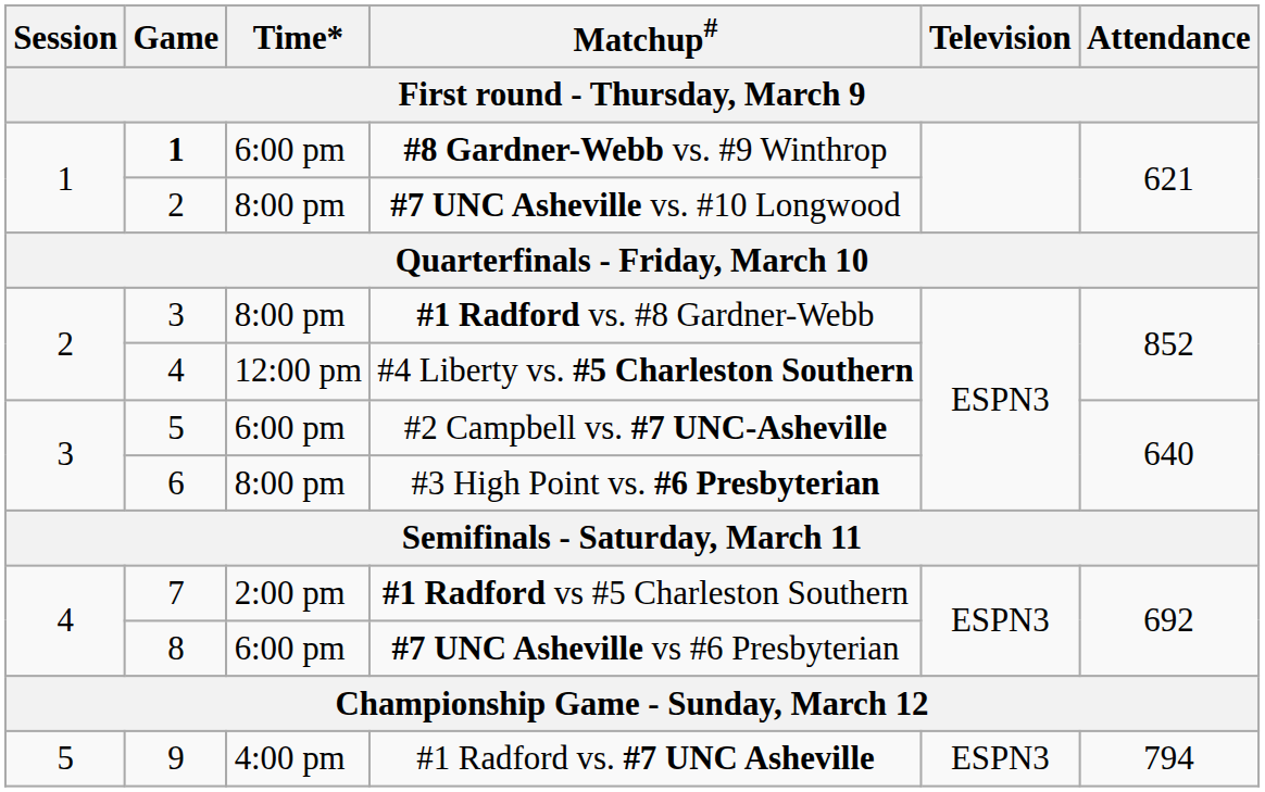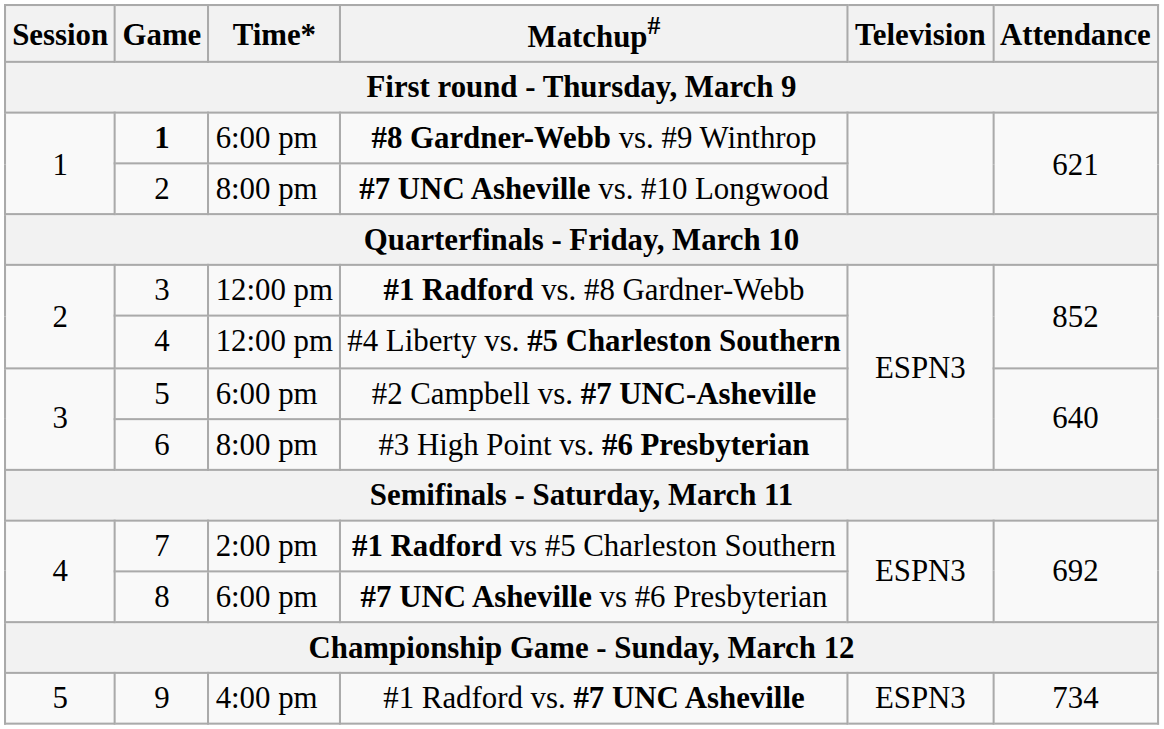#1 Radford vs. #8 Gardner-Webb | Time*: 8:00 pm -> 12:00 pm
#1 Radford vs. #7 UNC Asheville | Attendance: 794 -> 734
